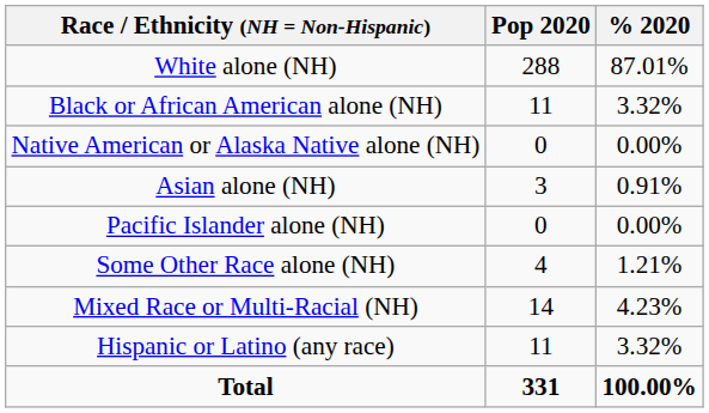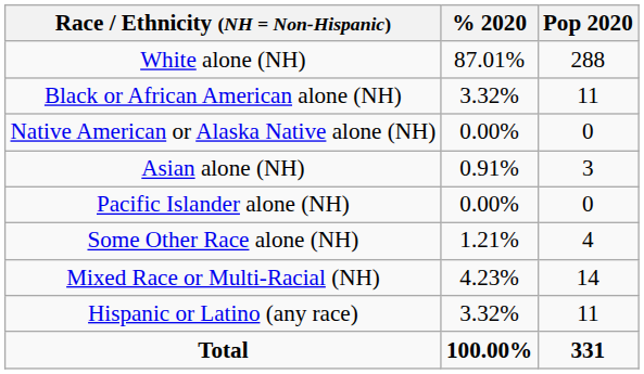columns swapped: Pop 2020 <-> % 2020
